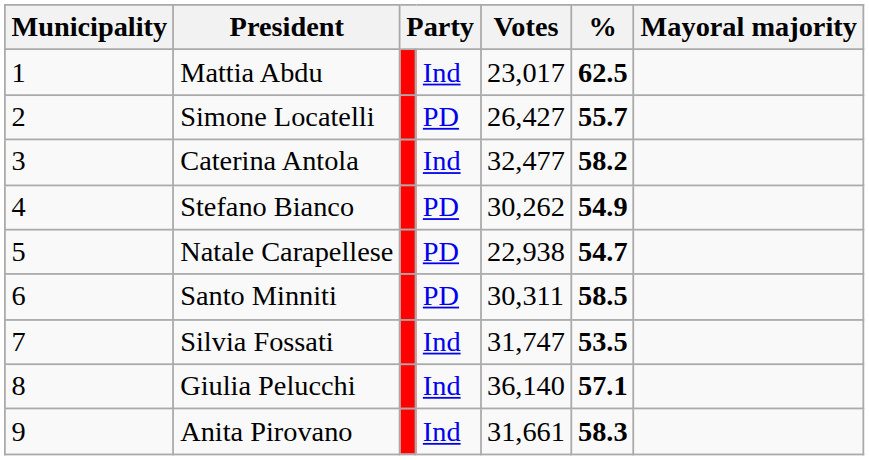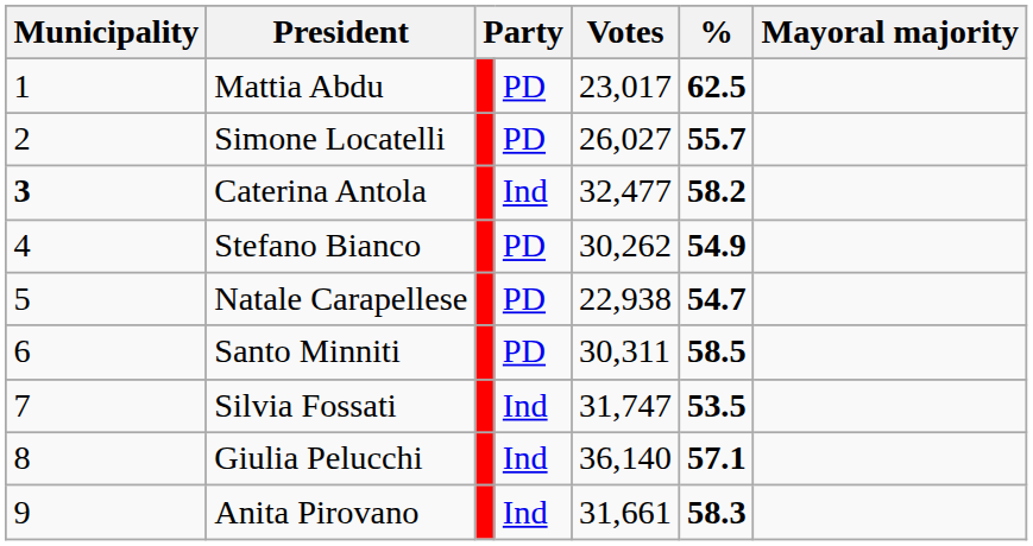Mattia Abdu | column 4: Ind -> PD
Simone Locatelli | Votes: 26,427 -> 26,027
Caterina Antola | Municipality: normal -> bold
